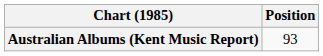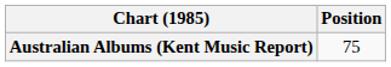Australian Albums (Kent Music Report) | Position: 93 -> 75
